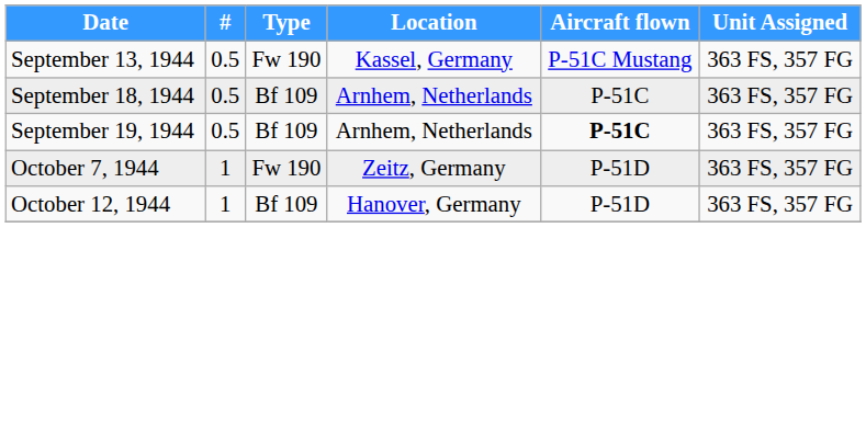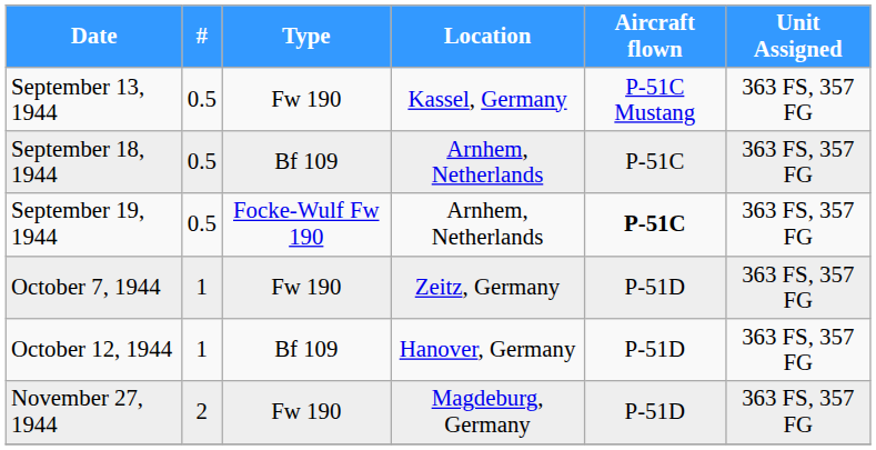September 19, 1944 | Type: Bf 109 -> Focke-Wulf Fw 190
+ row: November 27, 1944 | 2 | Fw 190 | Magdeburg, Germany | P-51D | 363 FS, 357 FG
